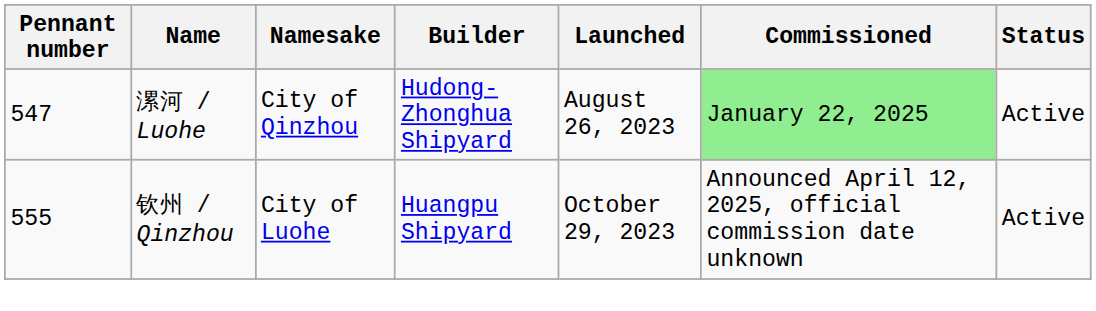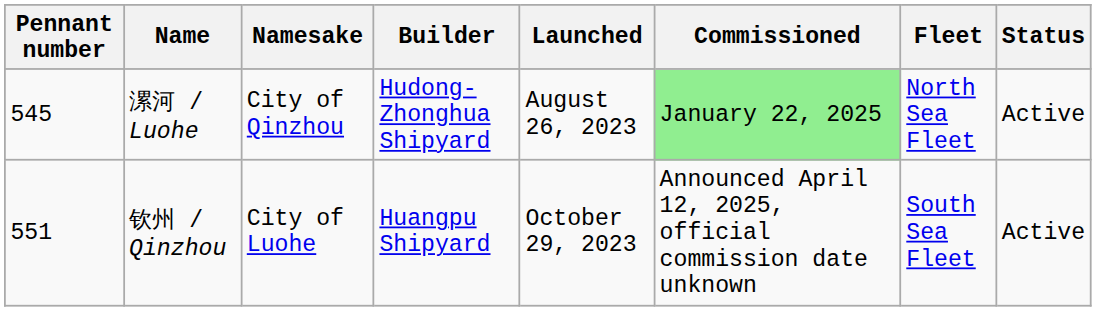+ column: Fleet | North Sea Fleet | South Sea Fleet
漯河 / Luohe | Pennant number: 547 -> 545
钦州 / Qinzhou | Pennant number: 555 -> 551
